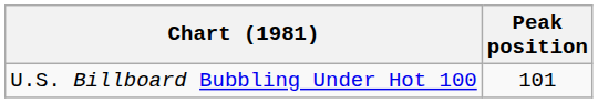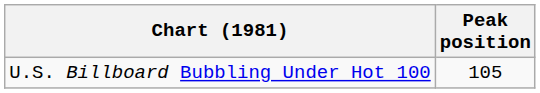U.S. Billboard Bubbling Under Hot 100 | Peak position: 101 -> 105
